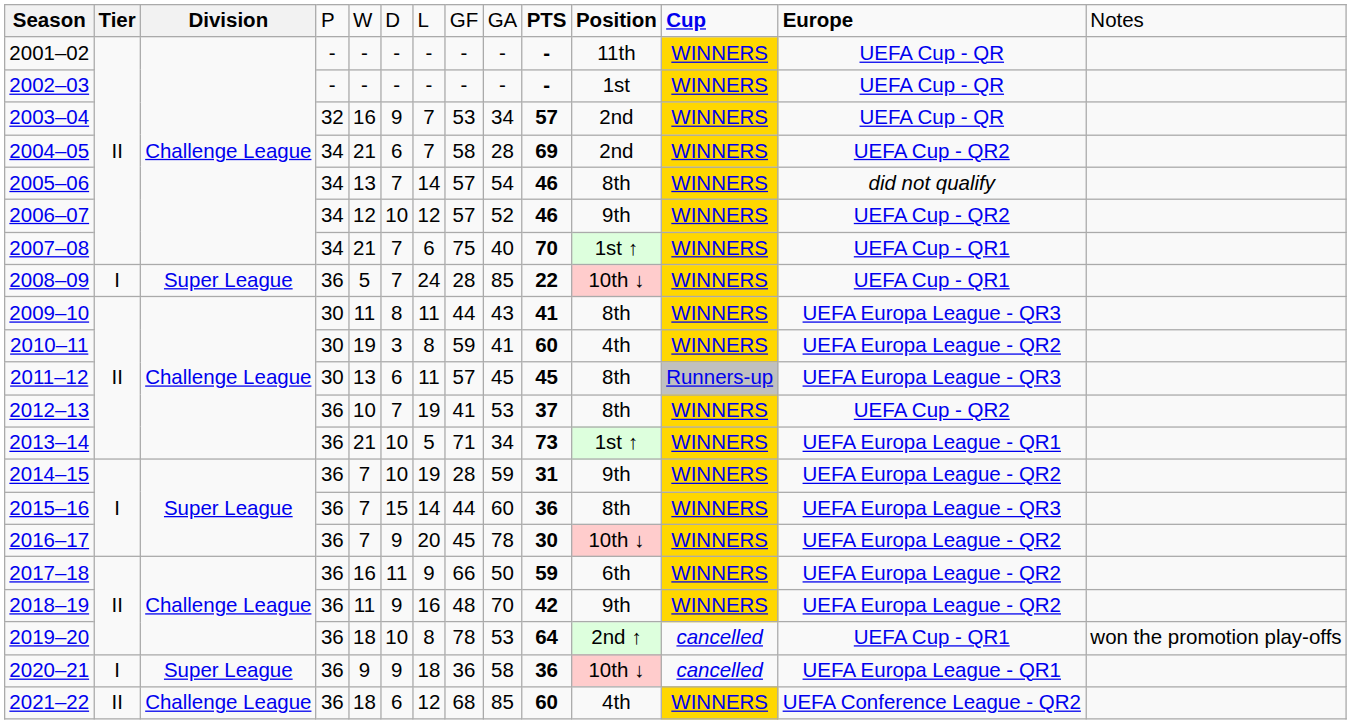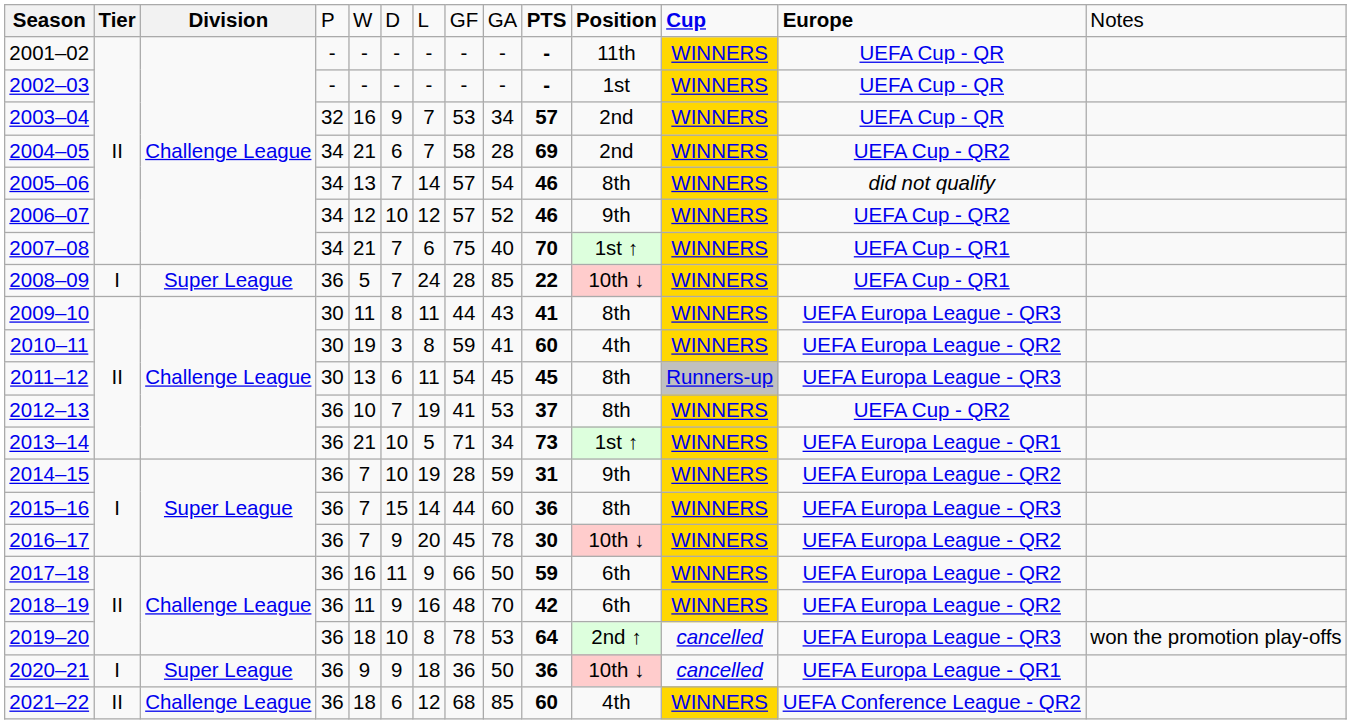2011–12 | column 8: 57 -> 54
2018–19 | column 11: 9th -> 6th
2019–20 | column 13: UEFA Cup - QR1 -> UEFA Europa League - QR3
2020–21 | column 9: 58 -> 50
